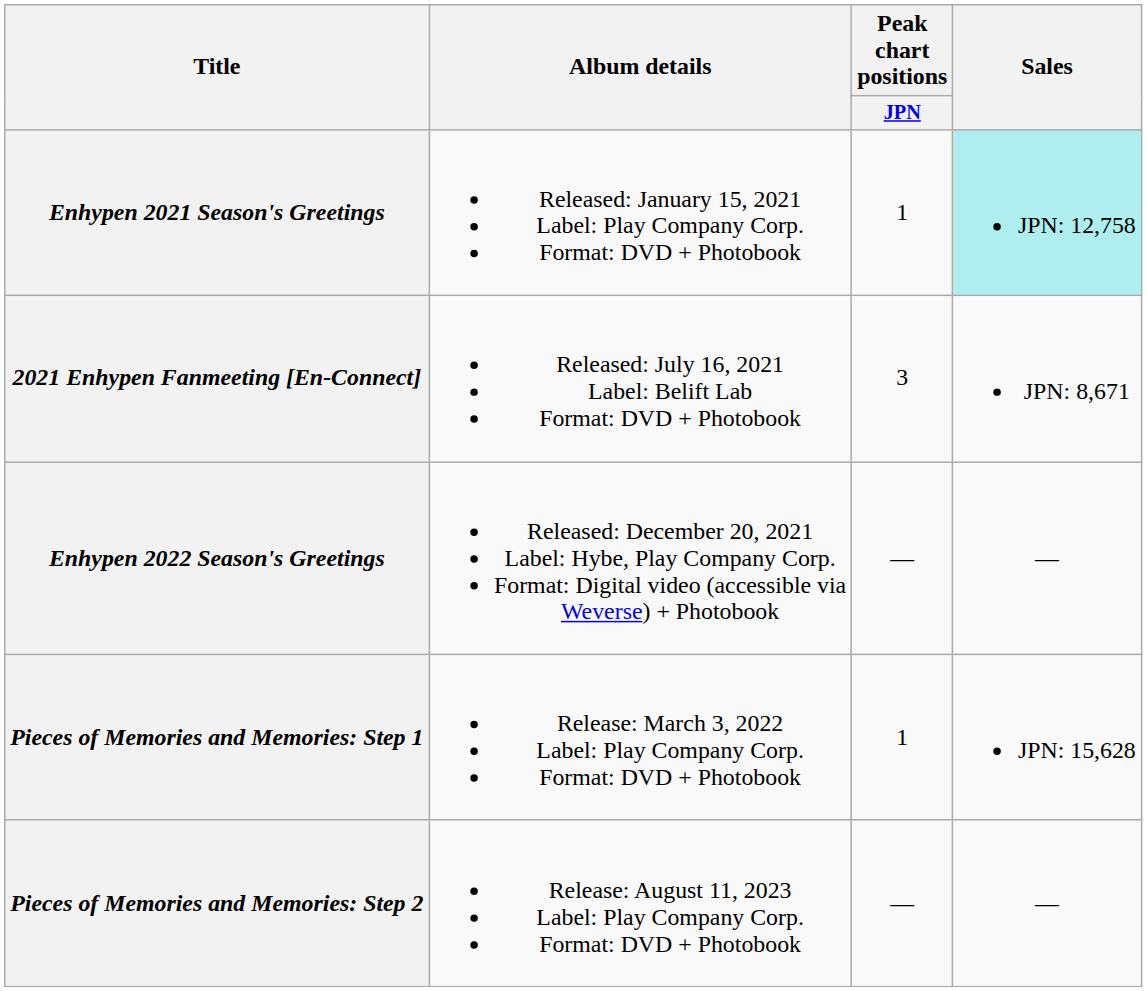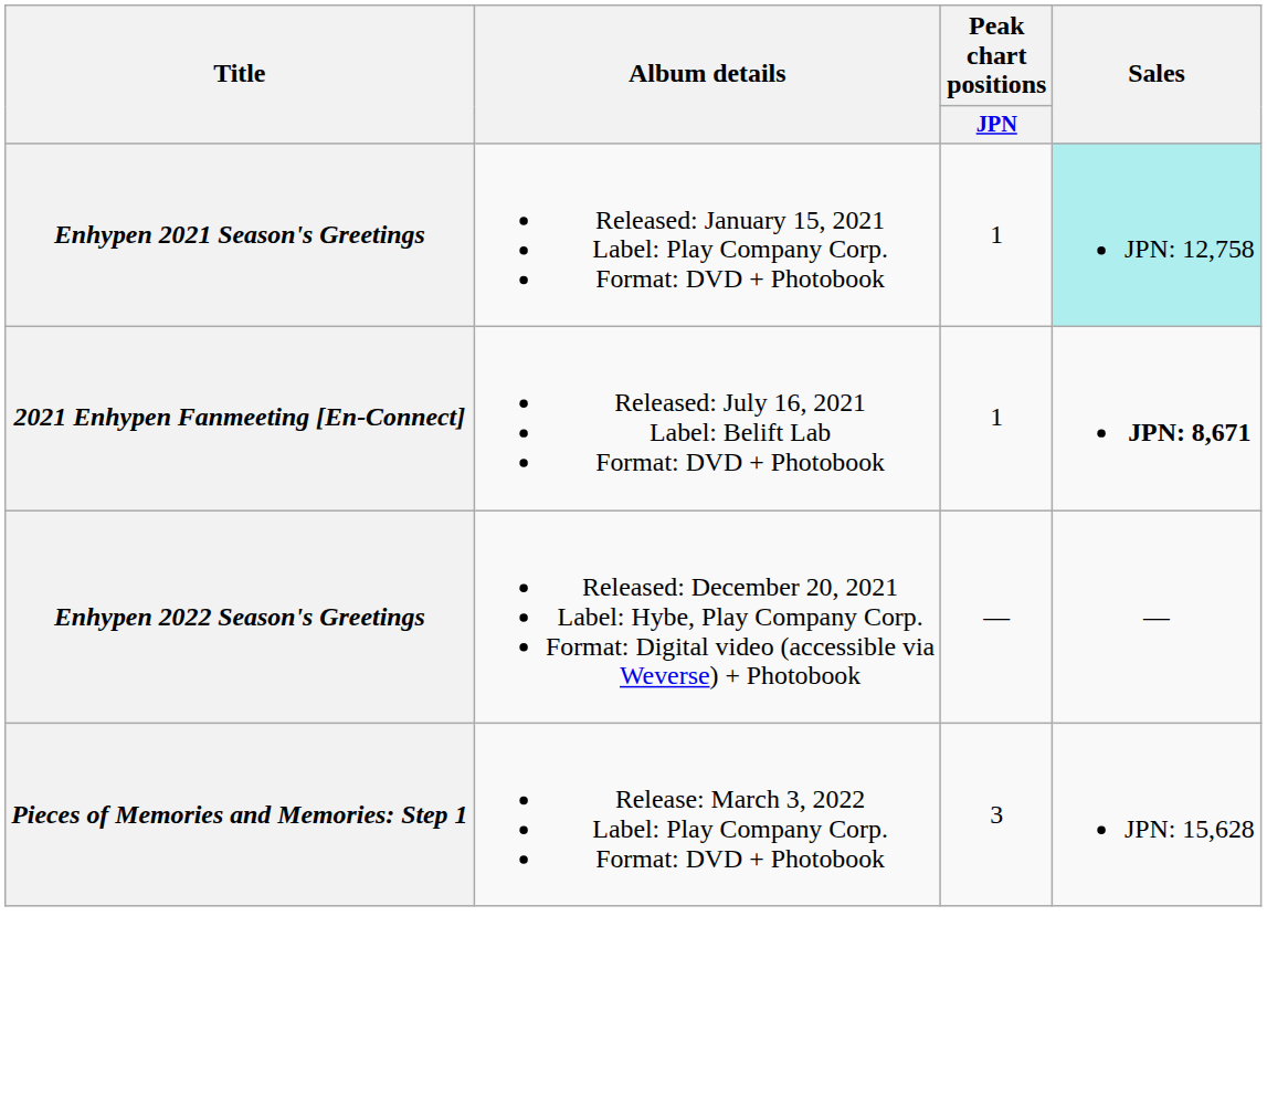2021 Enhypen Fanmeeting [En-Connect] | Peak chart positions / JPN: 3 -> 1
2021 Enhypen Fanmeeting [En-Connect] | Sales: normal -> bold
Pieces of Memories and Memories: Step 1 | Peak chart positions / JPN: 1 -> 3
- row: Pieces of Memories and Memories: Step 2 | Release: August 11, 2023 Label: Play Company Corp. Format: DVD + Photobook | — | —
